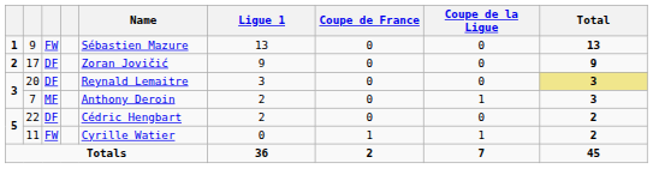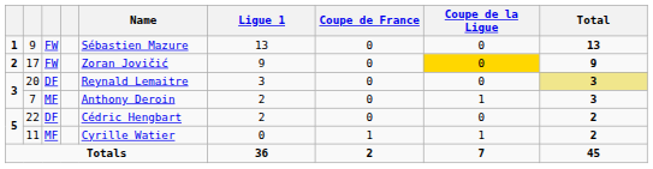17 | column 3: DF -> FW
17 | Coupe de la Ligue: no background -> gold background
11 | column 3: FW -> MF
